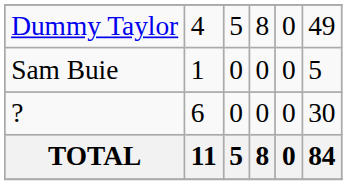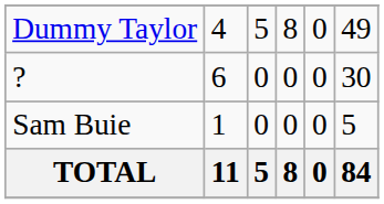rows swapped: Sam Buie <-> ?
